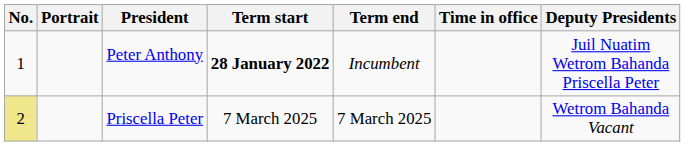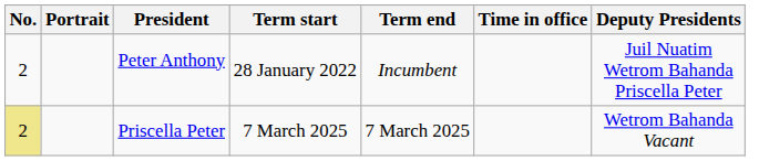Peter Anthony | No.: 1 -> 2
Peter Anthony | Term start: bold -> normal
